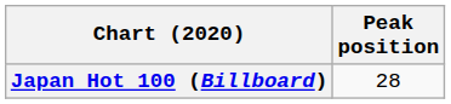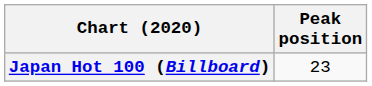Japan Hot 100 (Billboard) | Peak position: 28 -> 23
